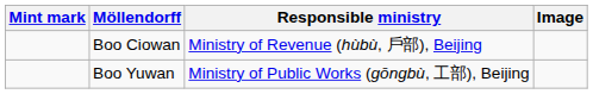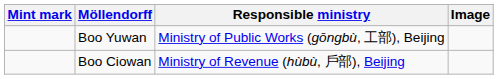rows swapped: Boo Ciowan <-> Boo Yuwan
